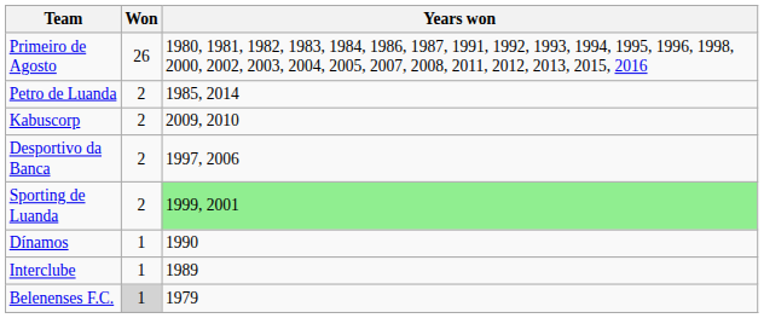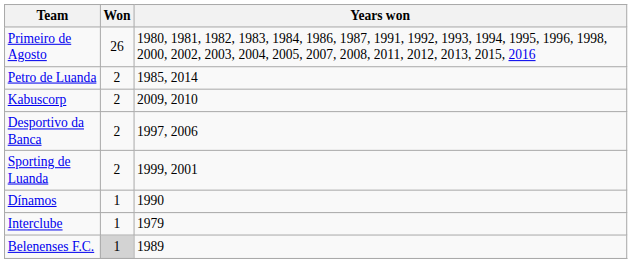Sporting de Luanda | Years won: lightgreen background -> no background
Interclube | Years won: 1989 -> 1979
Belenenses F.C. | Years won: 1979 -> 1989
